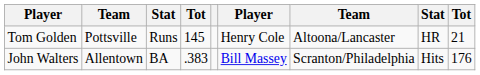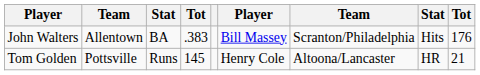rows swapped: John Walters <-> Tom Golden
